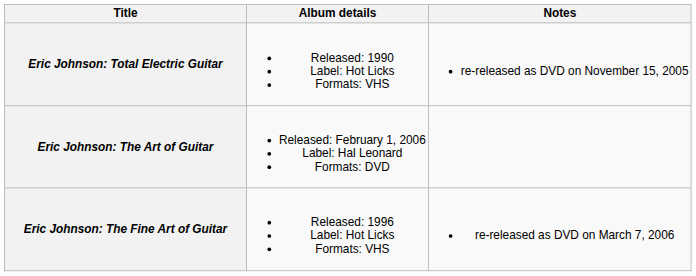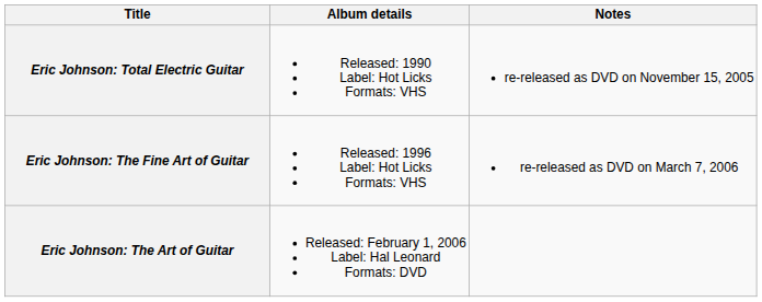rows swapped: Eric Johnson: The Fine Art of Guitar <-> Eric Johnson: The Art of Guitar
